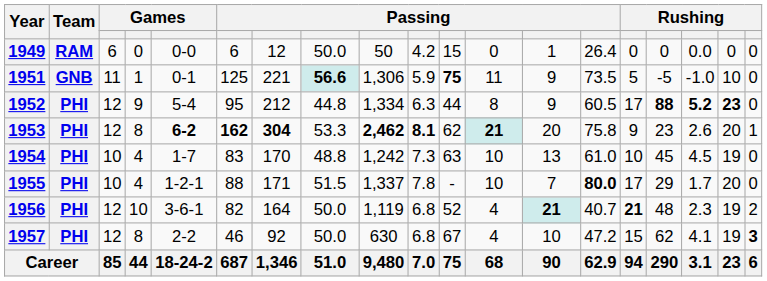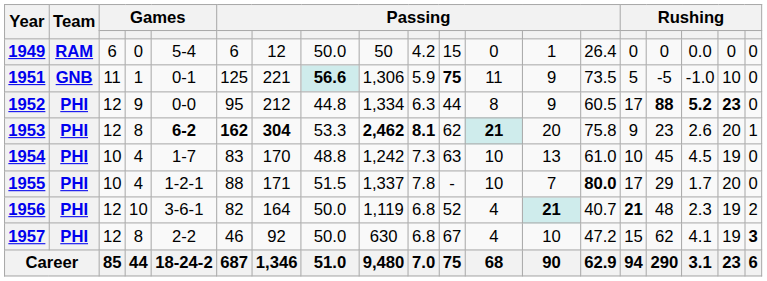1949 | column 5: 0-0 -> 5-4
1952 | column 5: 5-4 -> 0-0
